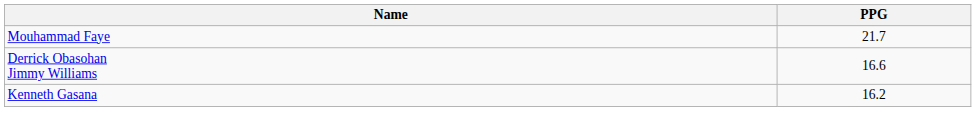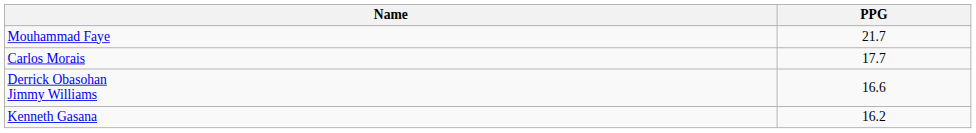+ row: Carlos Morais | 17.7
